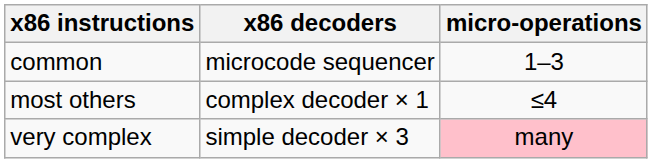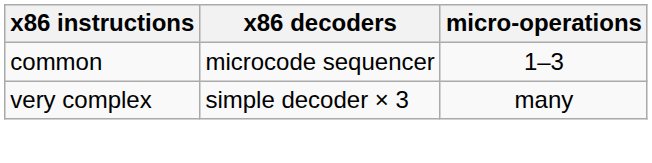- row: most others | complex decoder × 1 | ≤4
very complex | micro-operations: pink background -> no background
